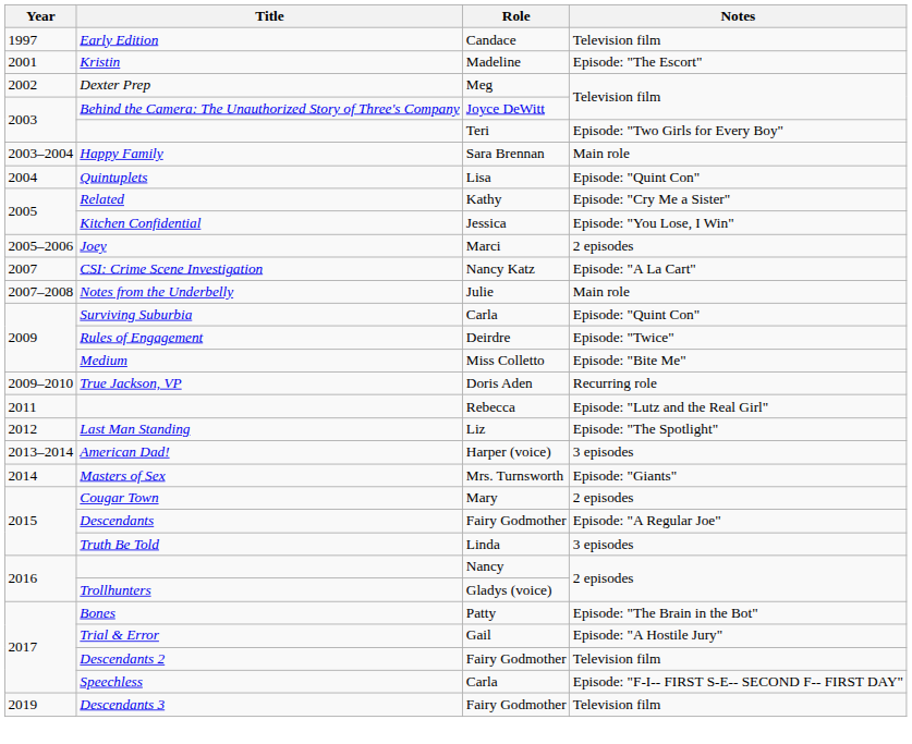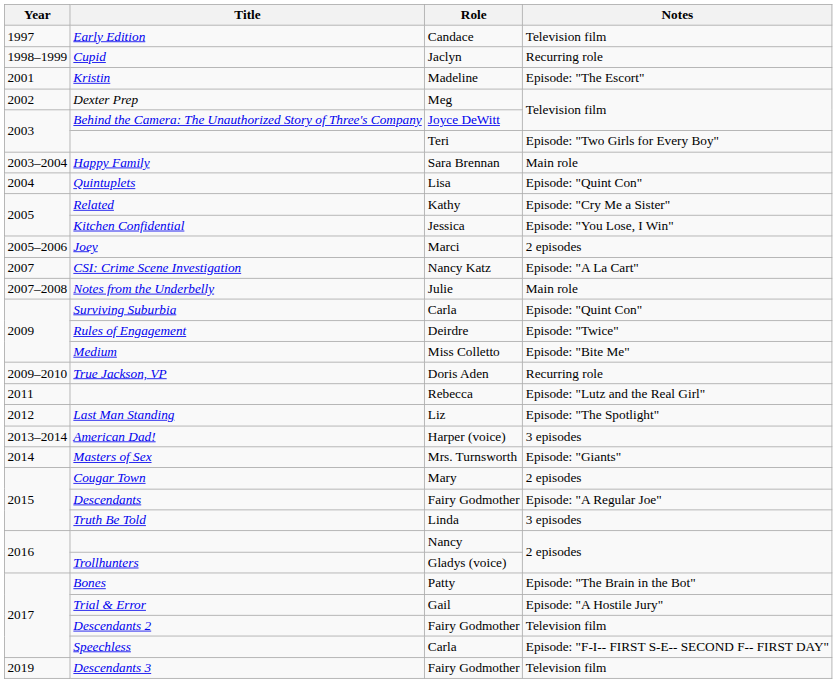+ row: 1998–1999 | Cupid | Jaclyn | Recurring role
